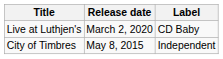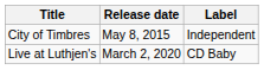rows swapped: City of Timbres <-> Live at Luthjen's
